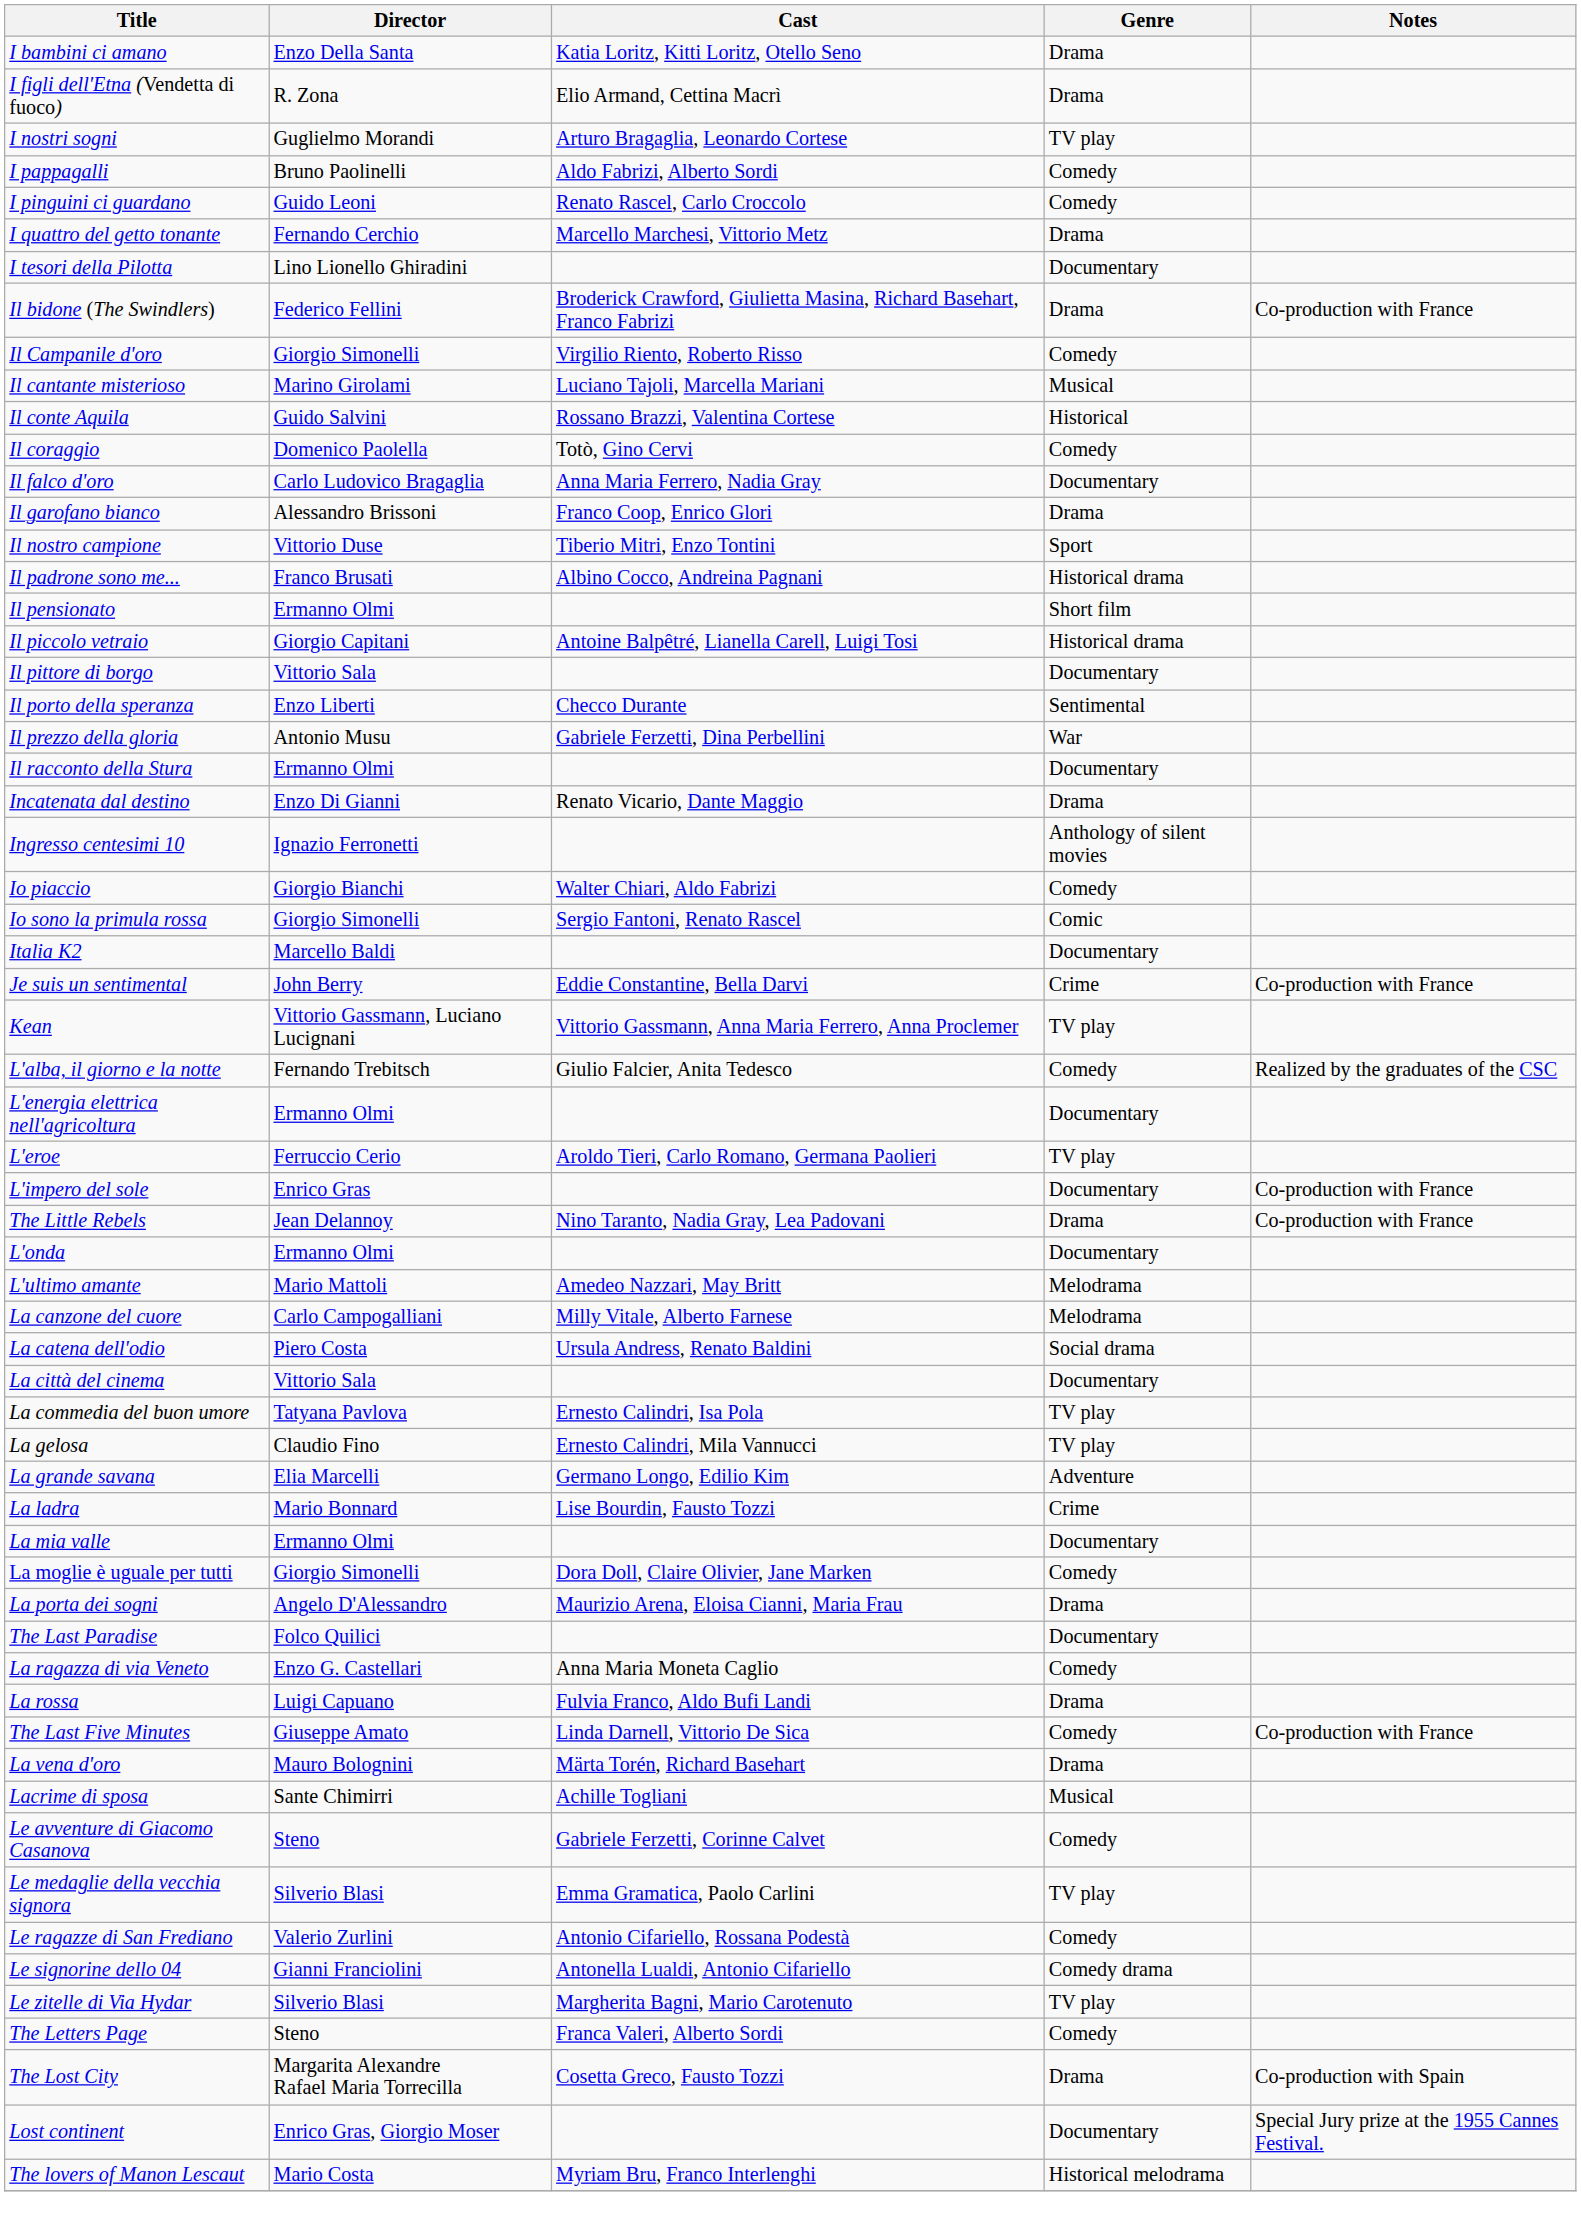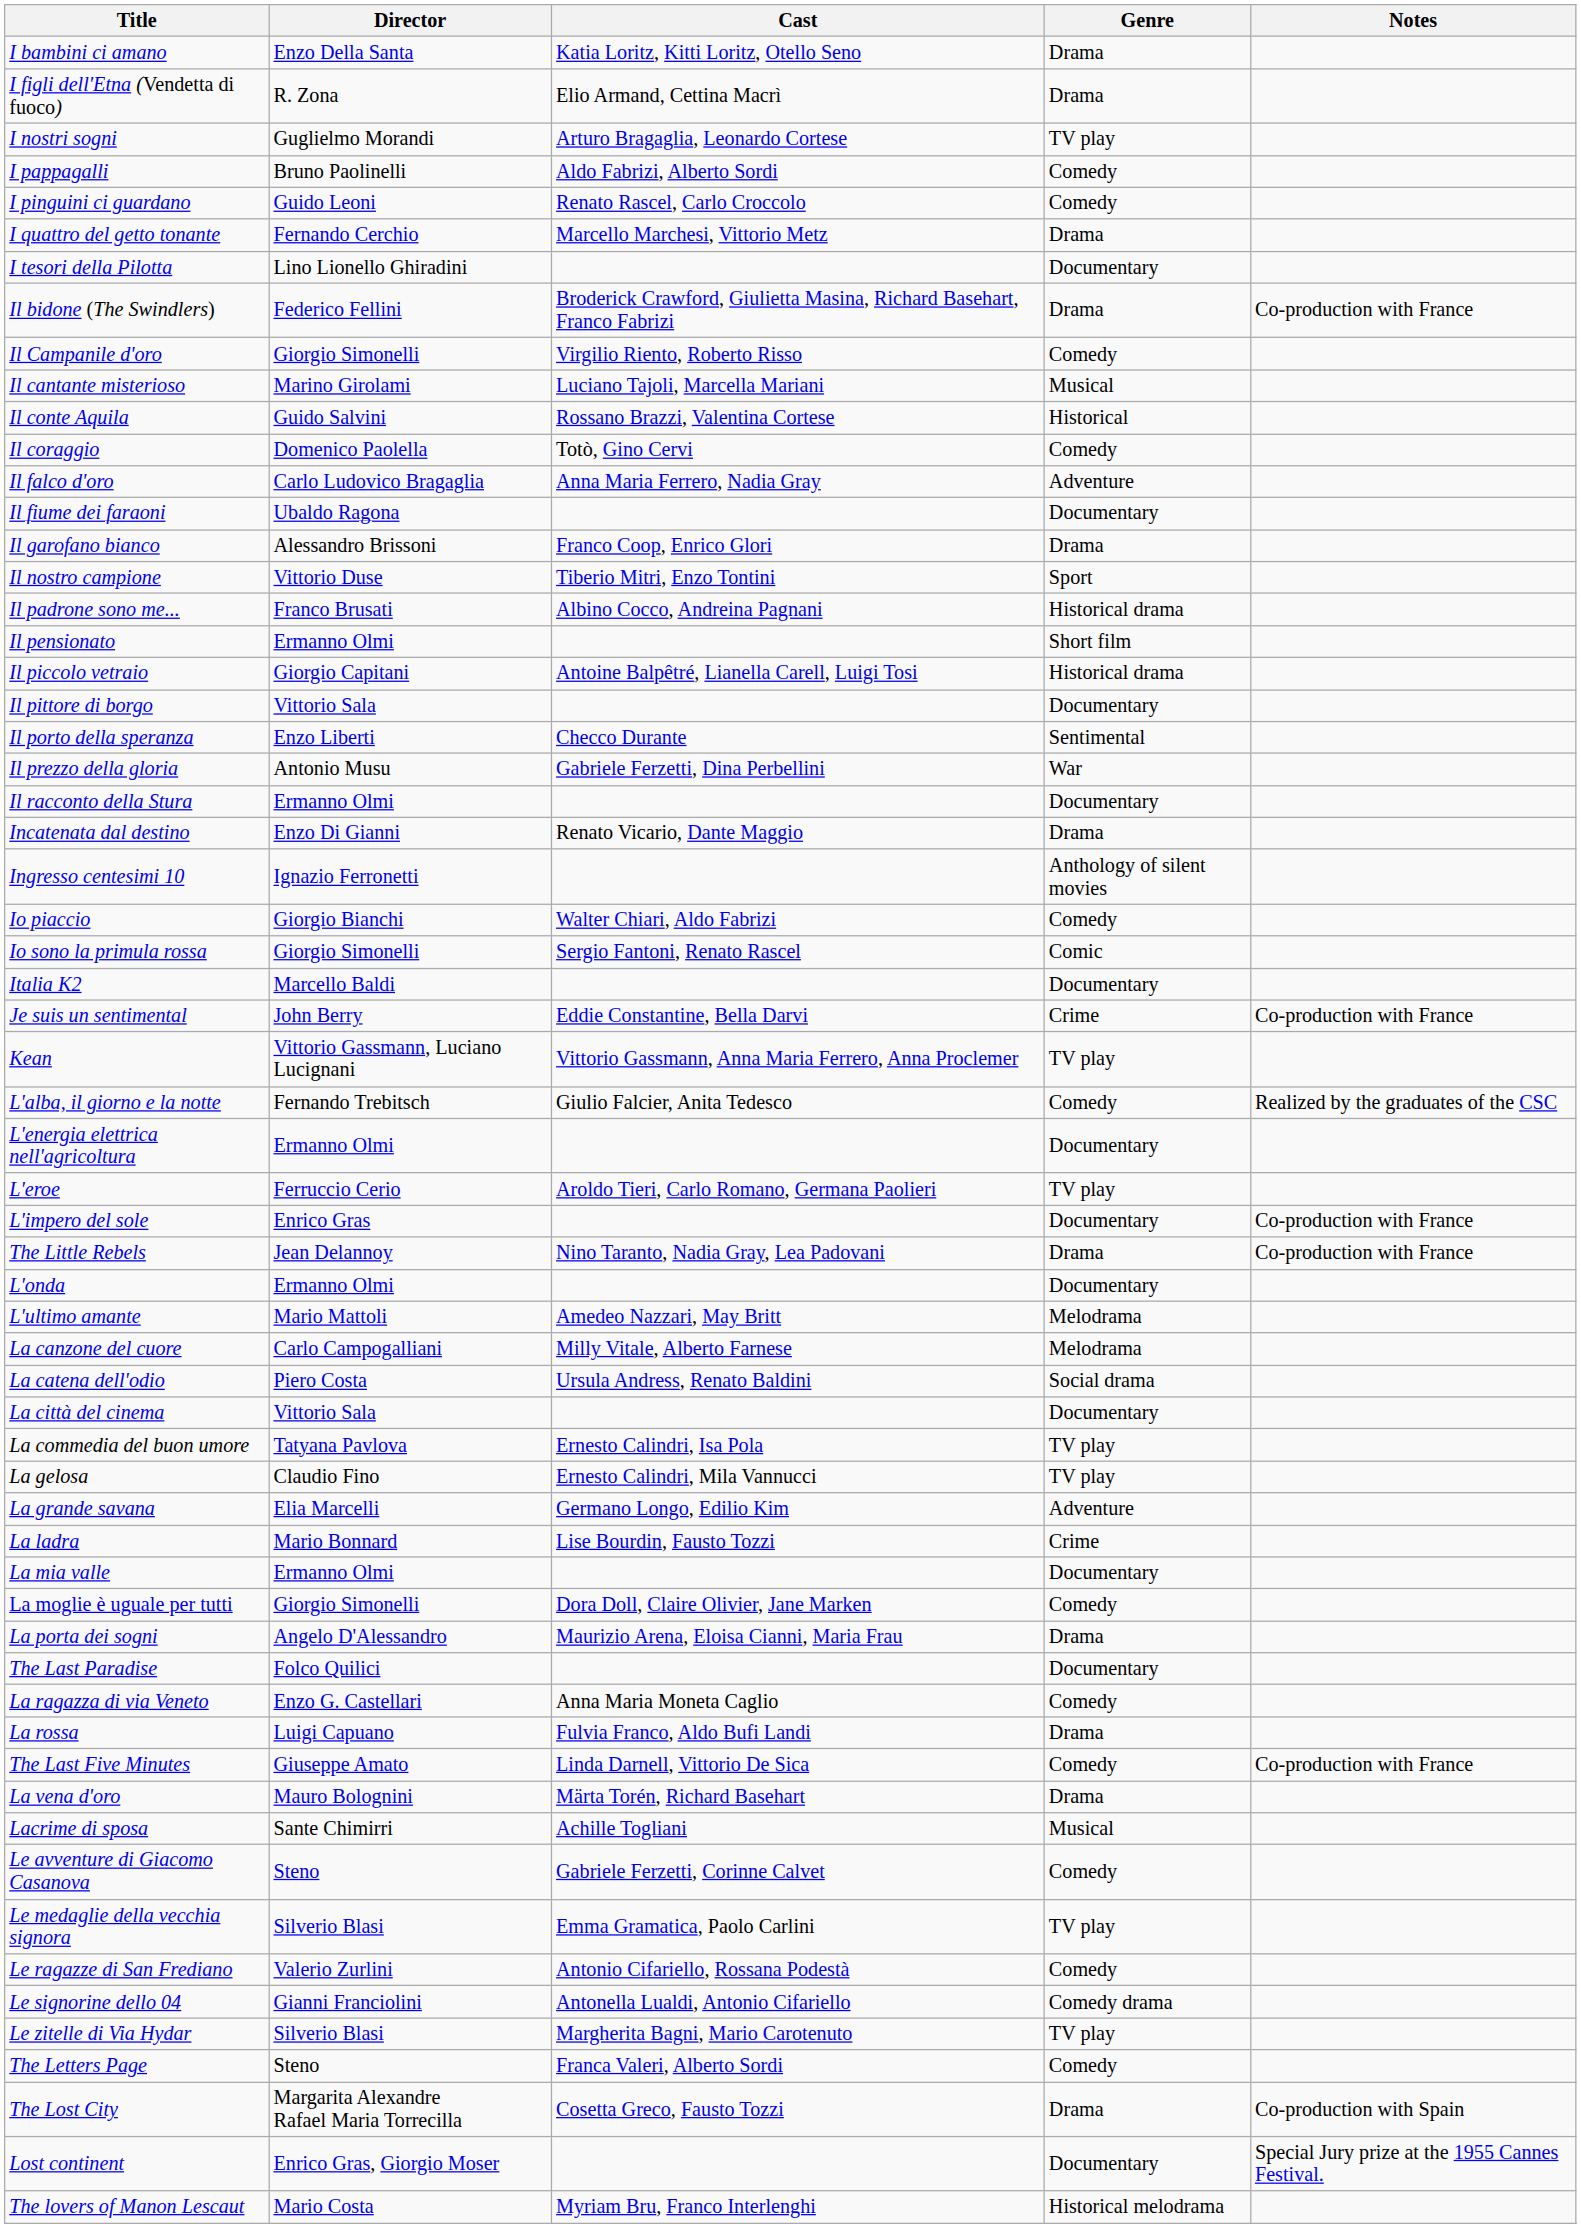Il falco d'oro | Genre: Documentary -> Adventure
+ row: Il fiume dei faraoni | Ubaldo Ragona | Documentary
